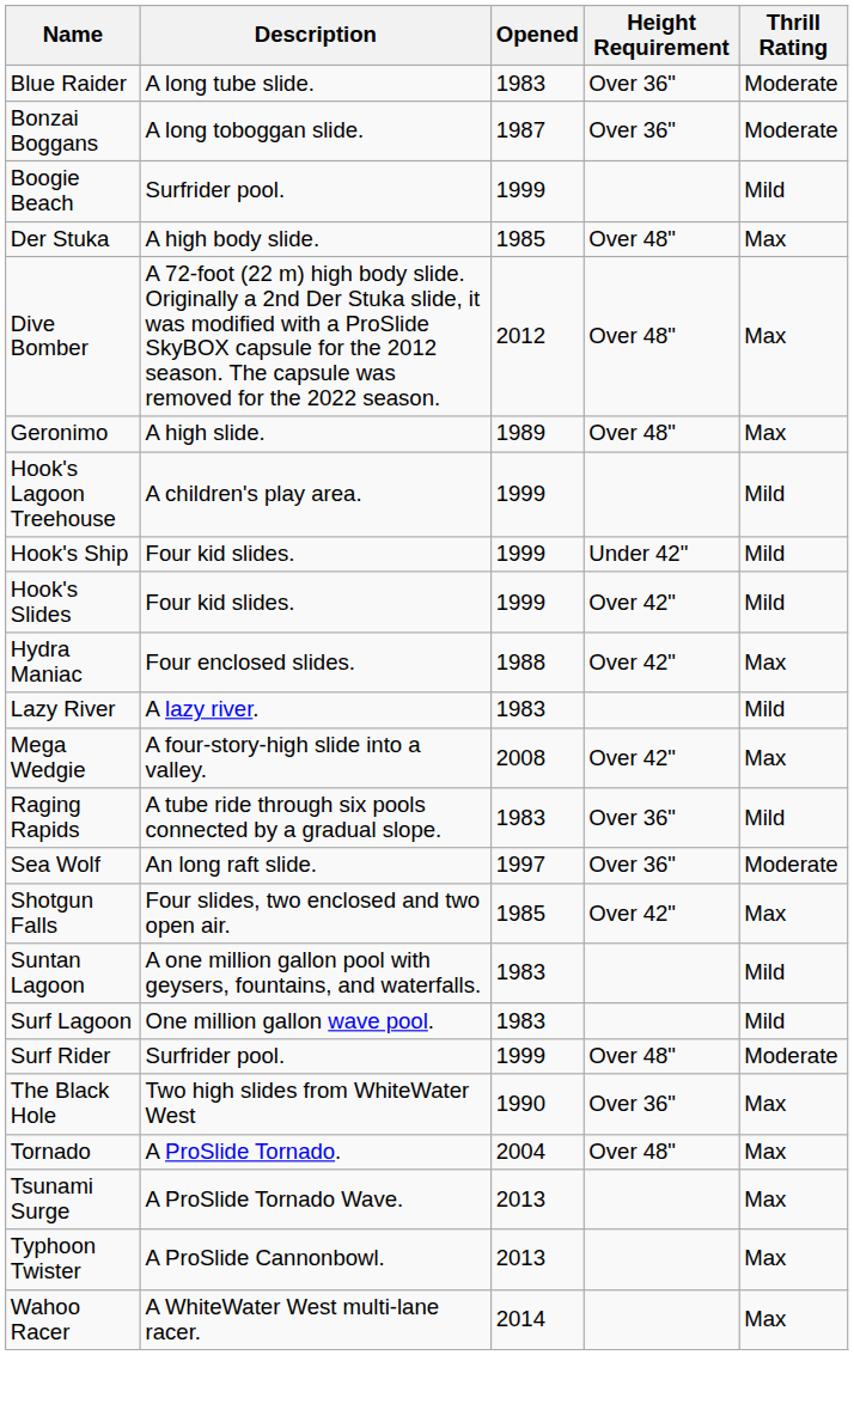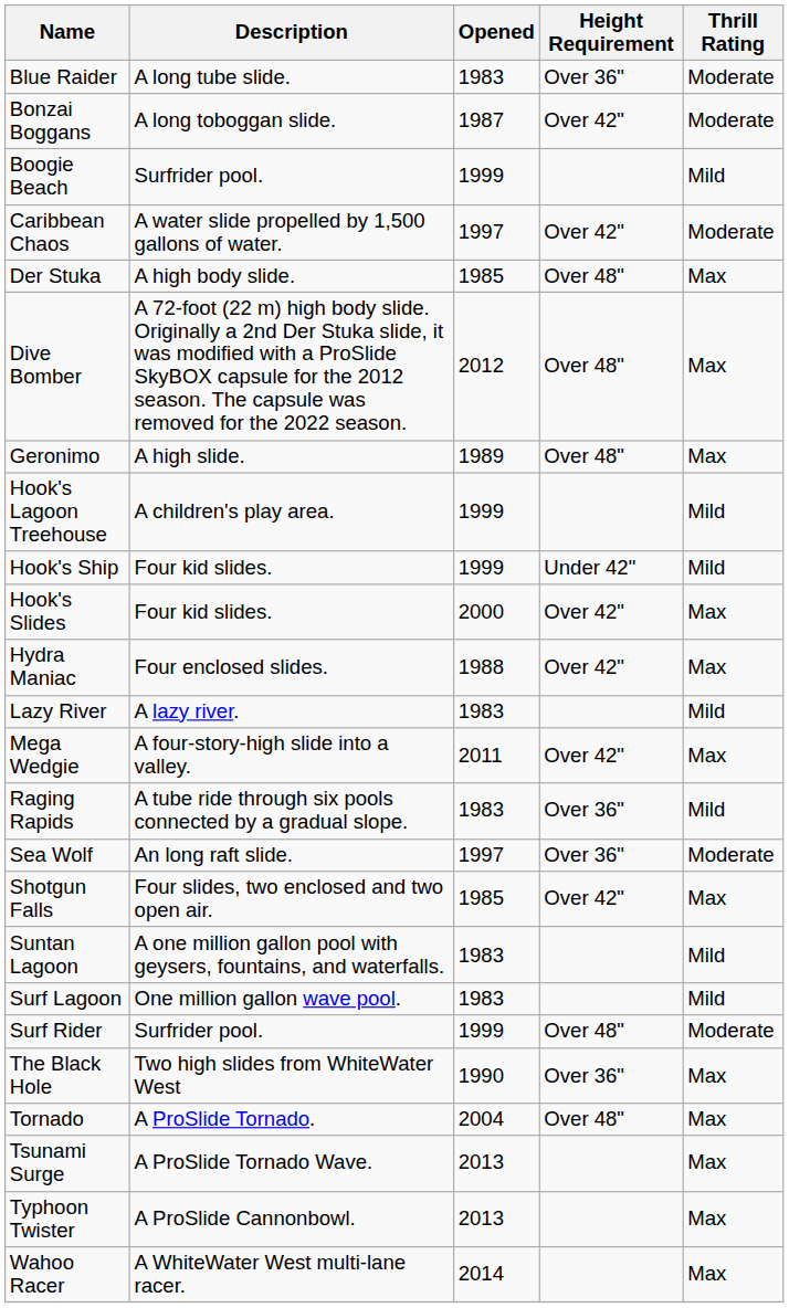Bonzai Boggans | Height Requirement: Over 36" -> Over 42"
+ row: Caribbean Chaos | A water slide propelled by 1,500 gallons of water. | 1997 | Over 42" | Moderate
Hook's Slides | Opened: 1999 -> 2000
Hook's Slides | Thrill Rating: Mild -> Max
Mega Wedgie | Opened: 2008 -> 2011
